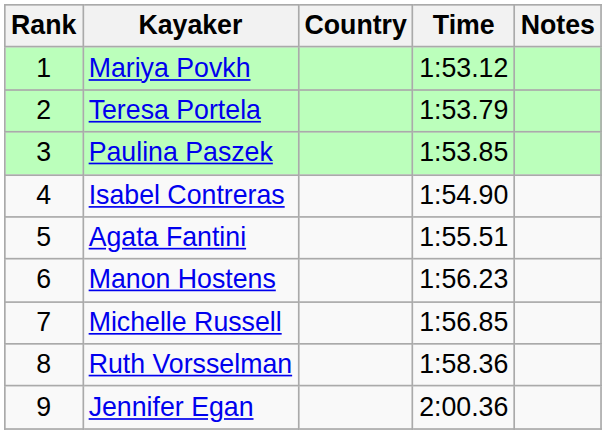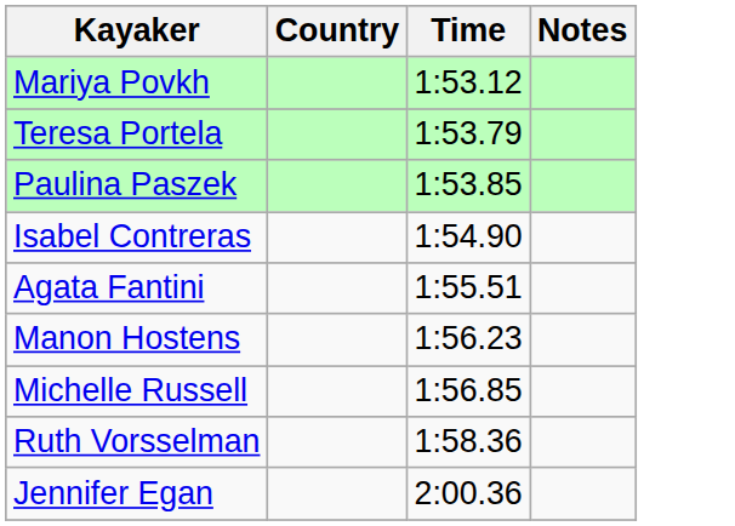- column: Rank | 1 | 2 | 3 | 4 | 5 | 6 | 7 | 8 | 9
